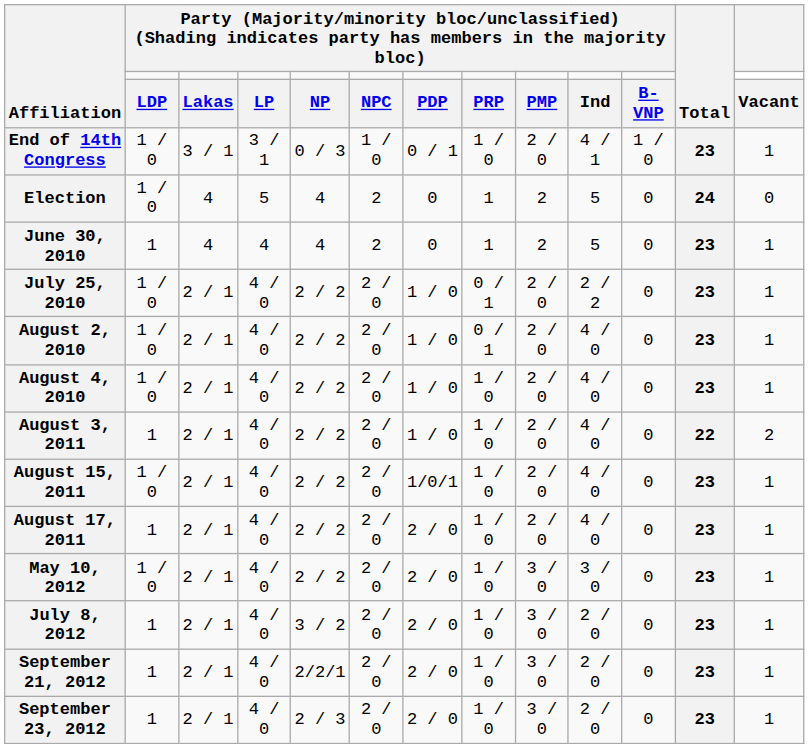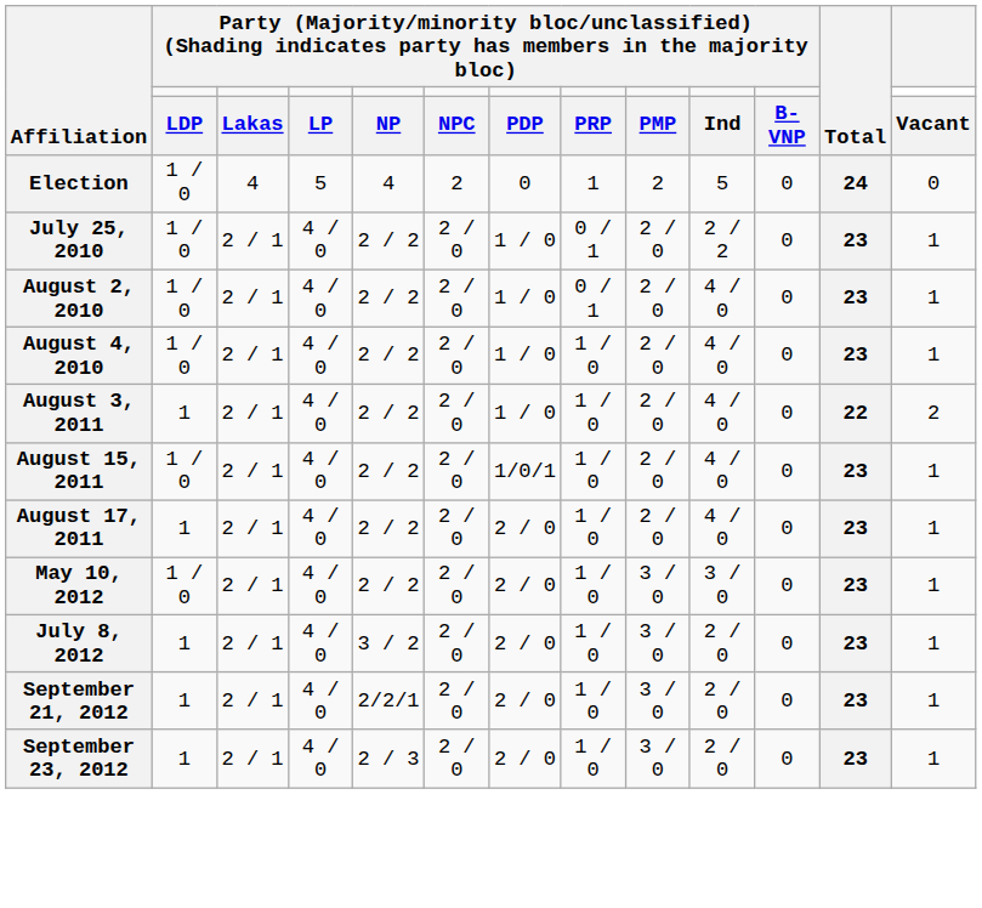- row: End of 14th Congress | 1 / 0 | 3 / 1 | 3 / 1 | 0 / 3 | 1 / 0 | 0 / 1 | 1 / 0 | 2 / 0 | 4 / 1 | 1 / 0 | 23 | 1
- row: June 30, 2010 | 1 | 4 | 4 | 4 | 2 | 0 | 1 | 2 | 5 | 0 | 23 | 1
